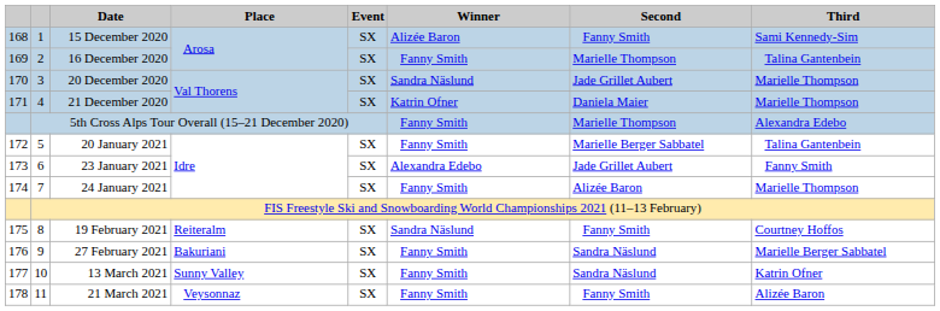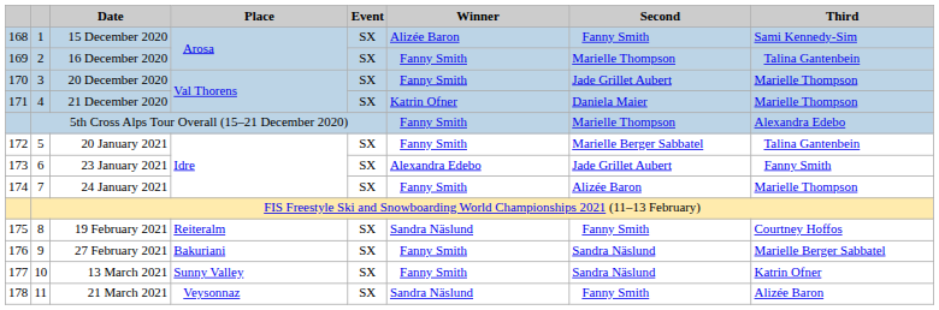20 December 2020 | Winner: Sandra Näslund -> Fanny Smith
21 March 2021 | Winner: Fanny Smith -> Sandra Näslund
